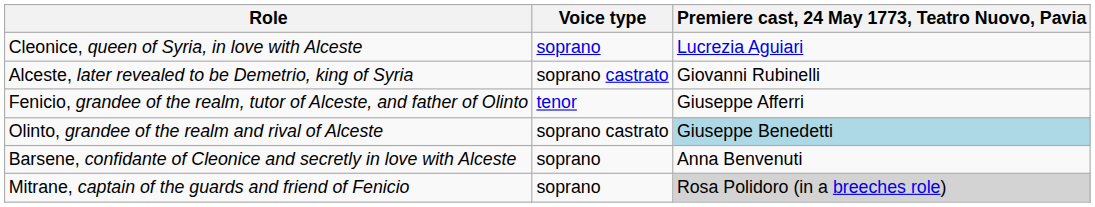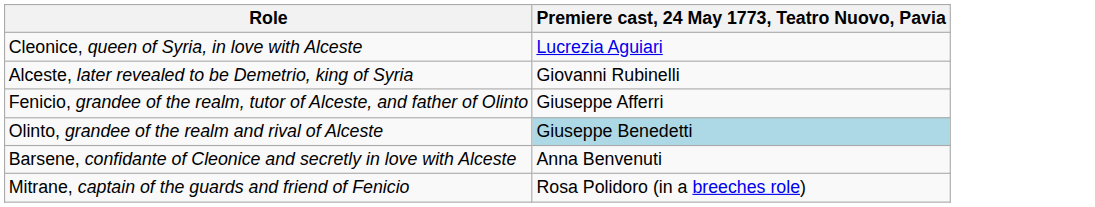- column: Voice type | soprano | soprano castrato | tenor | soprano castrato | soprano | soprano
Mitrane, captain of the guards and friend of Fenicio | Premiere cast, 24 May 1773, Teatro Nuovo, Pavia: lightgrey background -> no background
